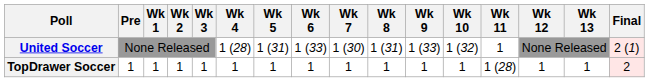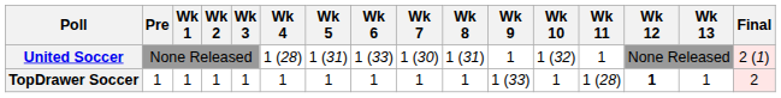United Soccer | Wk 9: 1 (33) -> 1
TopDrawer Soccer | Wk 9: 1 -> 1 (33)
TopDrawer Soccer | Wk 12: normal -> bold
